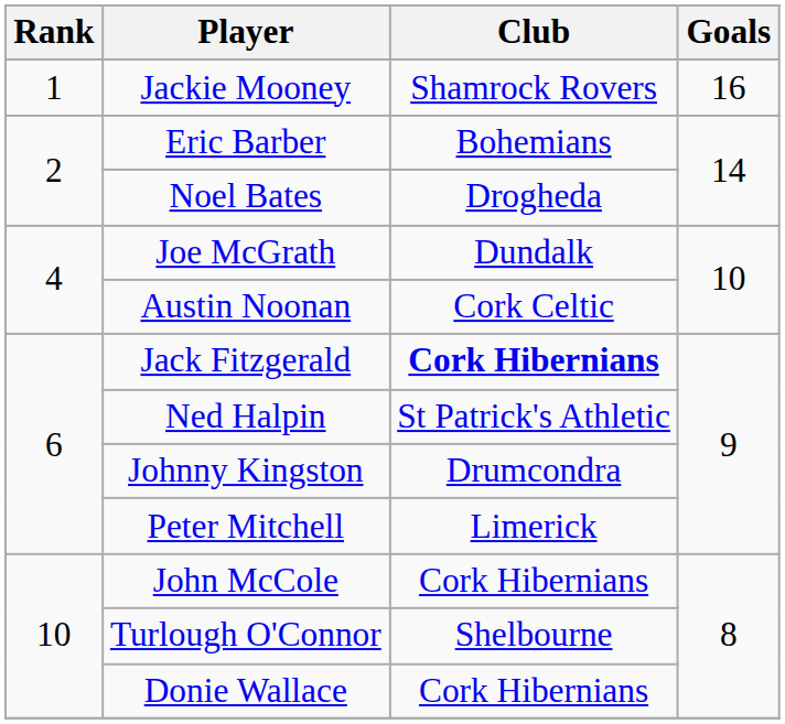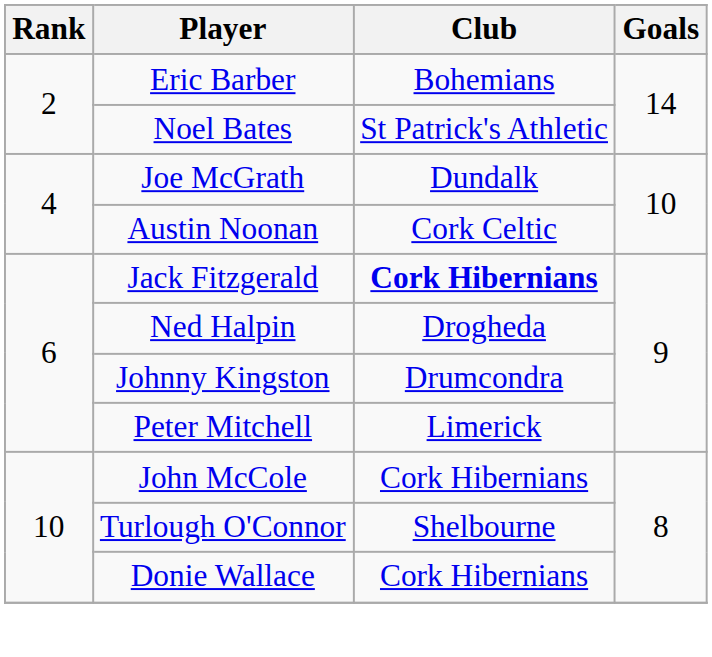- row: 1 | Jackie Mooney | Shamrock Rovers | 16
Noel Bates | Club: Drogheda -> St Patrick's Athletic
Ned Halpin | Club: St Patrick's Athletic -> Drogheda
